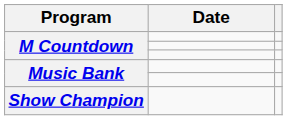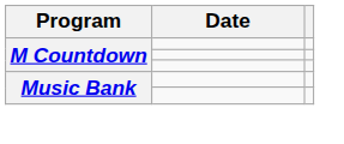- row: Show Champion
